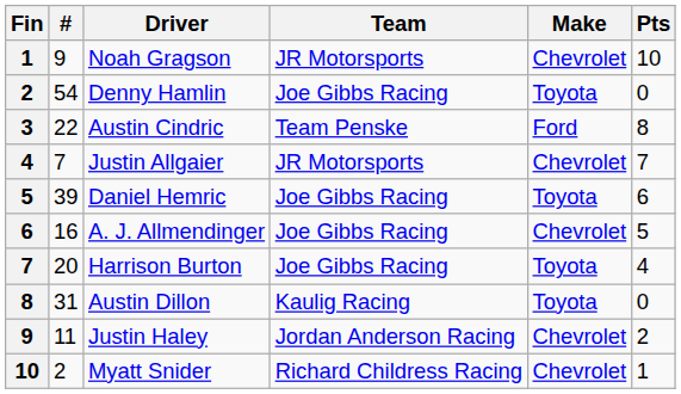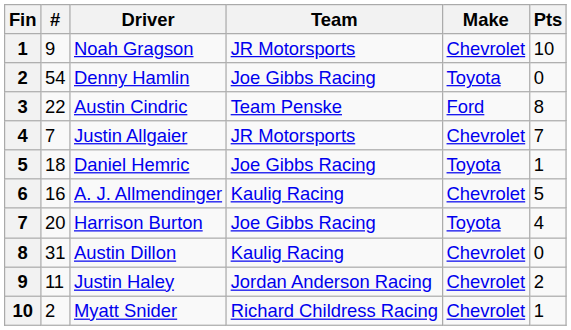Daniel Hemric | #: 39 -> 18
Daniel Hemric | Pts: 6 -> 1
A. J. Allmendinger | Team: Joe Gibbs Racing -> Kaulig Racing
Austin Dillon | Make: Toyota -> Chevrolet
